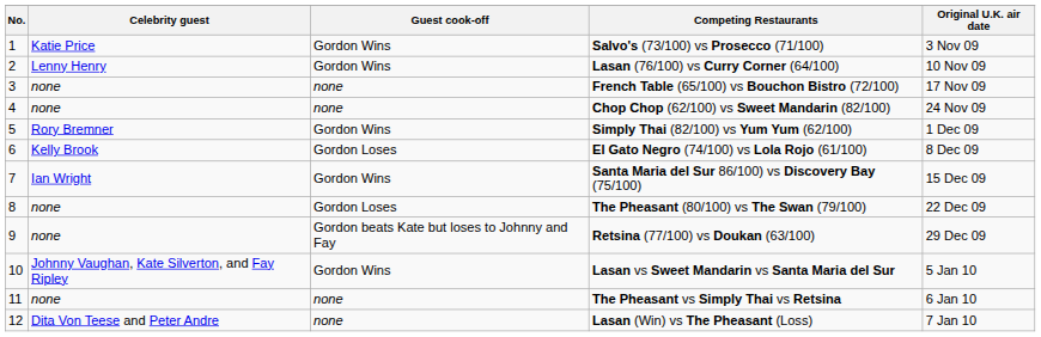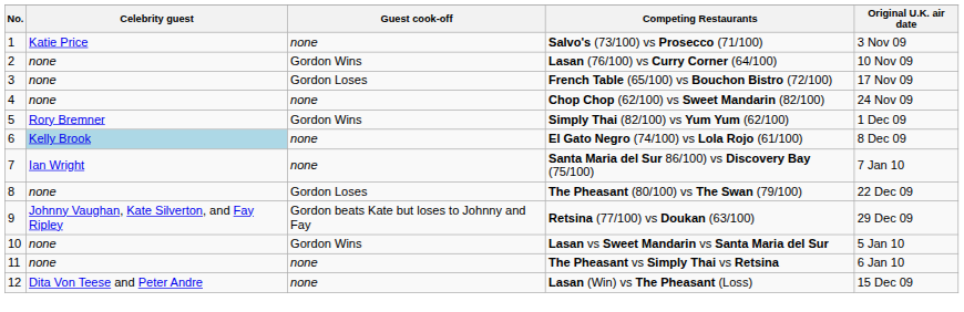Salvo's (73/100) vs Prosecco (71/100) | Guest cook-off: Gordon Wins -> none
Lasan (76/100) vs Curry Corner (64/100) | Celebrity guest: Lenny Henry -> none
French Table (65/100) vs Bouchon Bistro (72/100) | Guest cook-off: none -> Gordon Loses
El Gato Negro (74/100) vs Lola Rojo (61/100) | Celebrity guest: no background -> lightblue background
El Gato Negro (74/100) vs Lola Rojo (61/100) | Guest cook-off: Gordon Loses -> none
Santa Maria del Sur 86/100) vs Discovery Bay (75/100) | Guest cook-off: Gordon Wins -> none
Santa Maria del Sur 86/100) vs Discovery Bay (75/100) | Original U.K. air date: 15 Dec 09 -> 7 Jan 10
Retsina (77/100) vs Doukan (63/100) | Celebrity guest: none -> Johnny Vaughan, Kate Silverton, and Fay Ripley
Lasan vs Sweet Mandarin vs Santa Maria del Sur | Celebrity guest: Johnny Vaughan, Kate Silverton, and Fay Ripley -> none
Lasan (Win) vs The Pheasant (Loss) | Original U.K. air date: 7 Jan 10 -> 15 Dec 09
